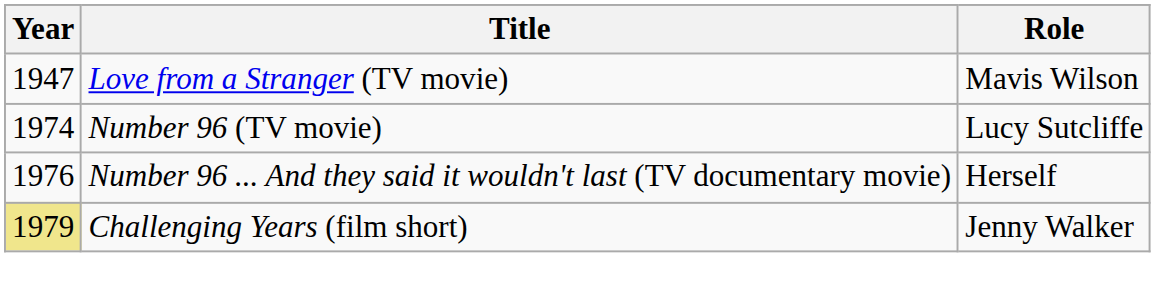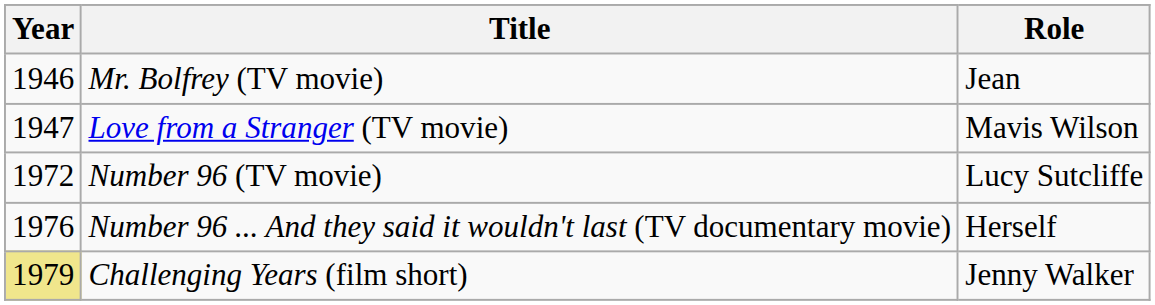+ row: 1946 | Mr. Bolfrey (TV movie) | Jean
Number 96 (TV movie) | Year: 1974 -> 1972
